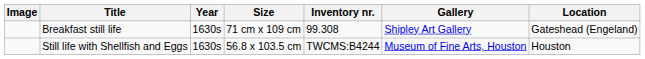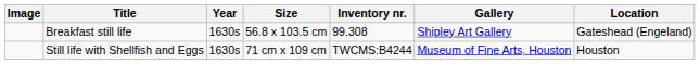Breakfast still life | Size: 71 cm x 109 cm -> 56.8 x 103.5 cm
Still life with Shellfish and Eggs | Size: 56.8 x 103.5 cm -> 71 cm x 109 cm
